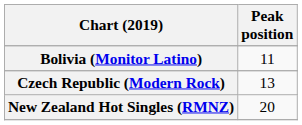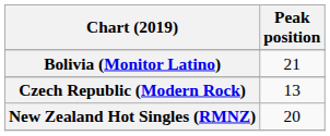Bolivia (Monitor Latino) | Peak position: 11 -> 21
